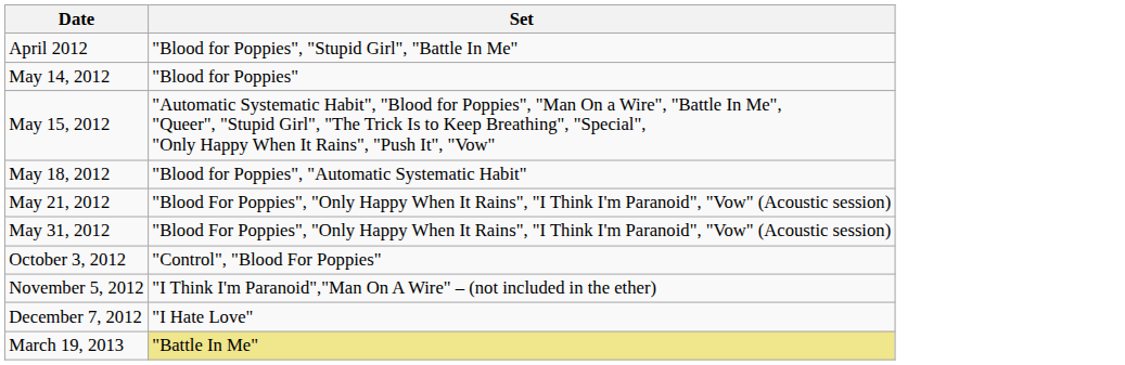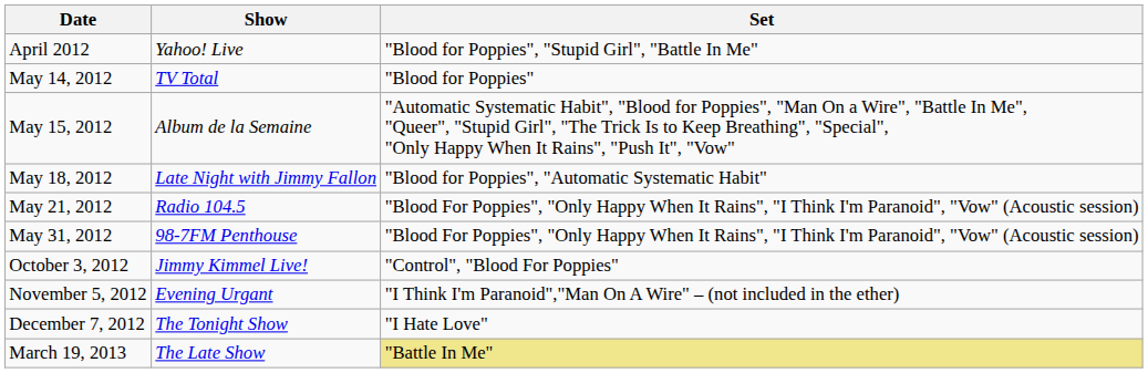+ column: Show | Yahoo! Live | TV Total | Album de la Semaine | Late Night with Jimmy Fallon | Radio 104.5 | 98-7FM Penthouse | Jimmy Kimmel Live! | Evening Urgant | The Tonight Show | The Late Show
